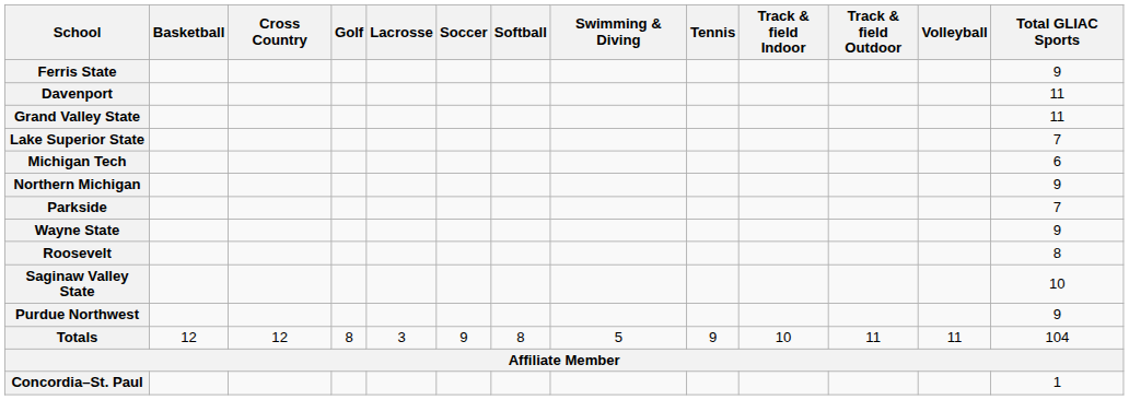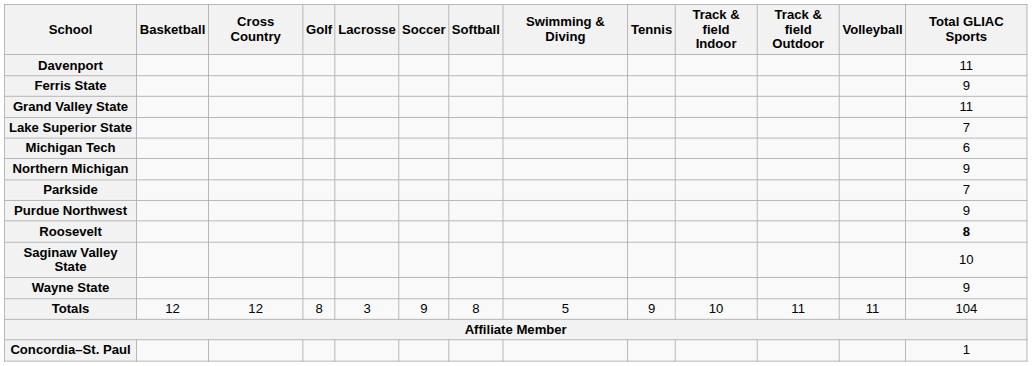rows swapped: Davenport <-> Ferris State
rows swapped: Purdue Northwest <-> Wayne State
Roosevelt | Total GLIAC Sports: normal -> bold
